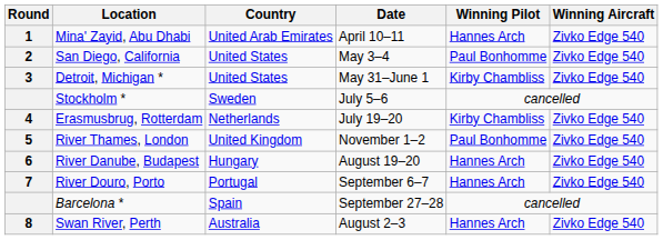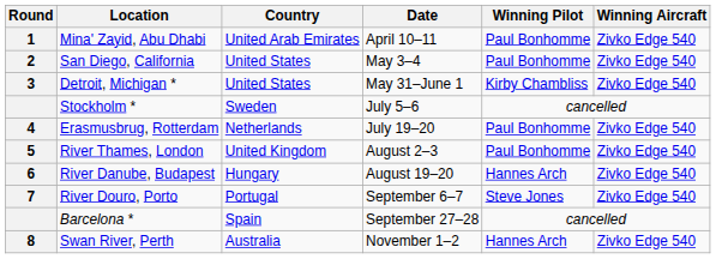Mina' Zayid, Abu Dhabi | Winning Pilot: Hannes Arch -> Paul Bonhomme
Erasmusbrug, Rotterdam | Winning Pilot: Kirby Chambliss -> Paul Bonhomme
River Thames, London | Date: November 1–2 -> August 2–3
River Douro, Porto | Winning Pilot: Hannes Arch -> Steve Jones
Swan River, Perth | Date: August 2–3 -> November 1–2
